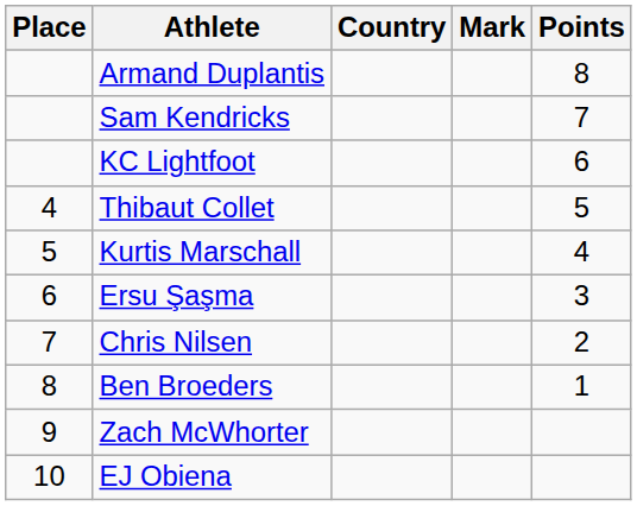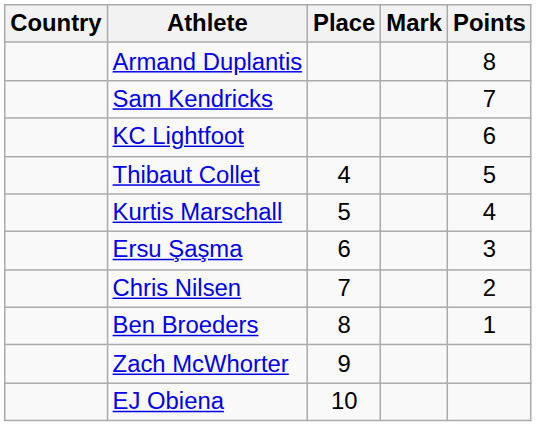columns swapped: Place <-> Country
